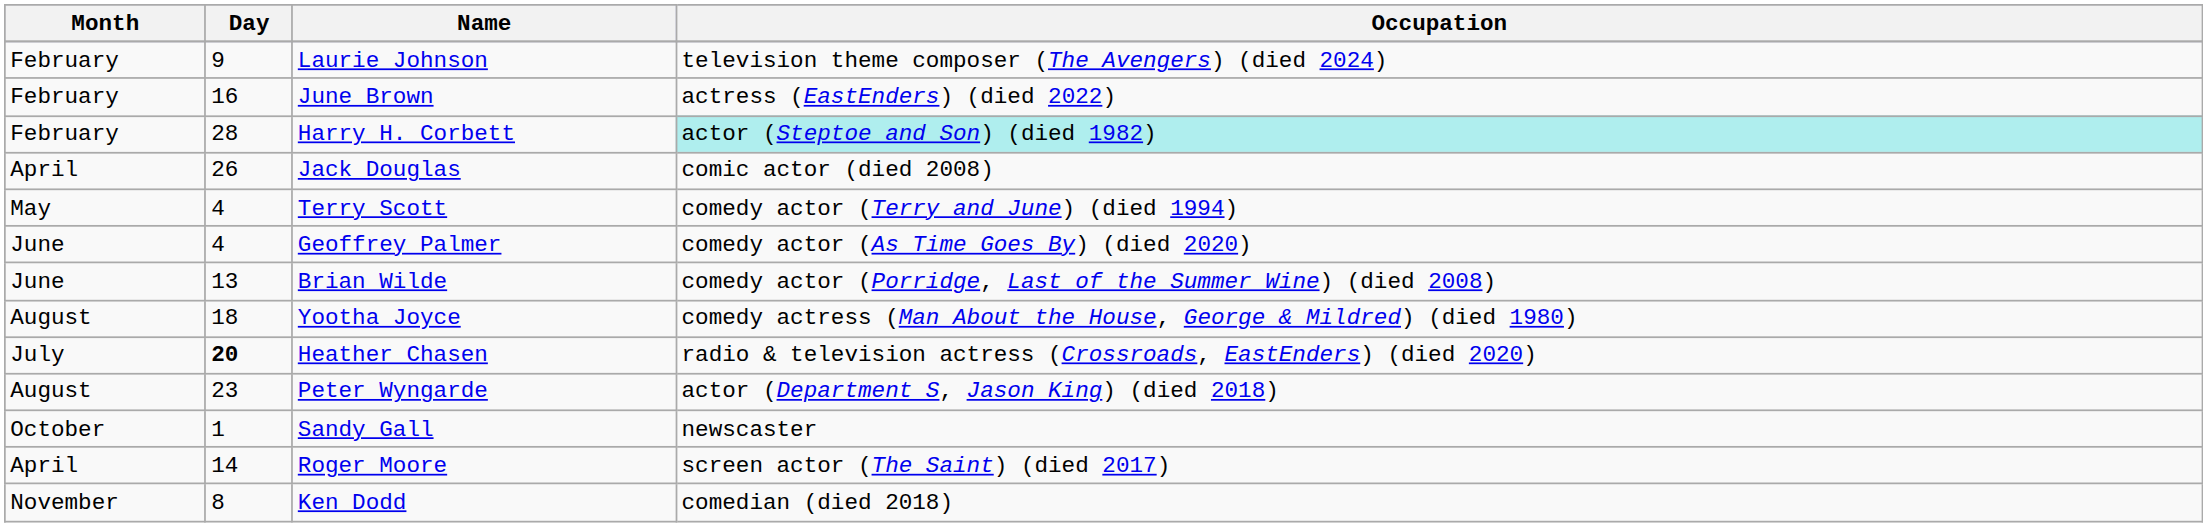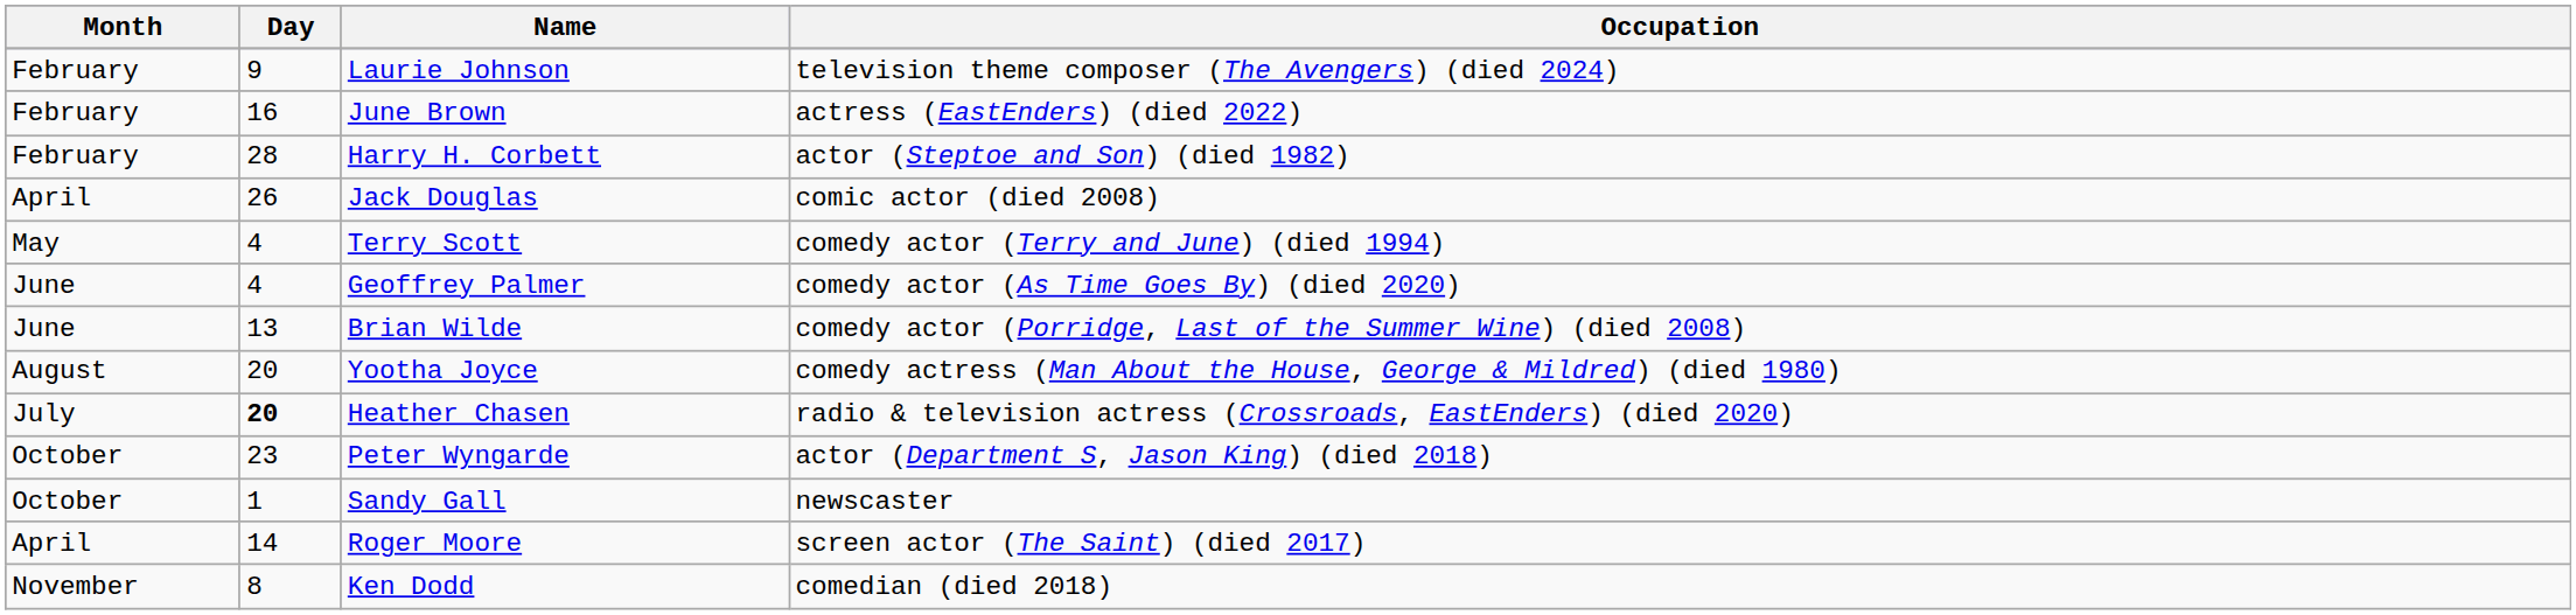Harry H. Corbett | Occupation: paleturquoise background -> no background
Yootha Joyce | Day: 18 -> 20
Peter Wyngarde | Month: August -> October
